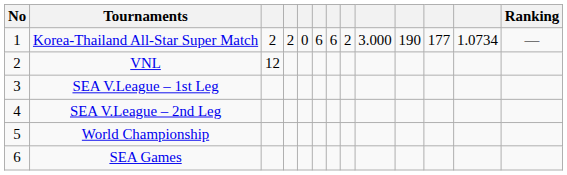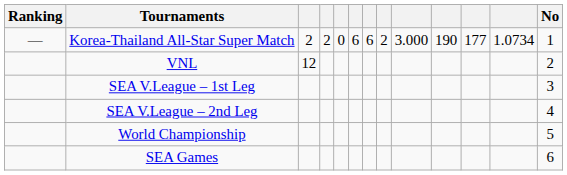columns swapped: No <-> Ranking
